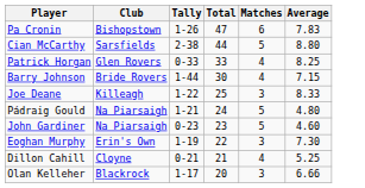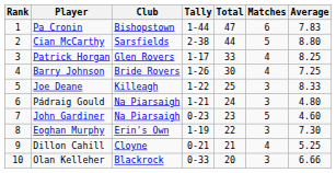+ column: Rank | 1 | 2 | 3 | 4 | 5 | 6 | 7 | 8 | 9 | 10
Pa Cronin | Tally: 1-26 -> 1-44
Patrick Horgan | Tally: 0-33 -> 1-17
Barry Johnson | Tally: 1-44 -> 1-26
Barry Johnson | Average: 7.15 -> 7.25
Pádraig Gould | Matches: 5 -> 3
Olan Kelleher | Tally: 1-17 -> 0-33
